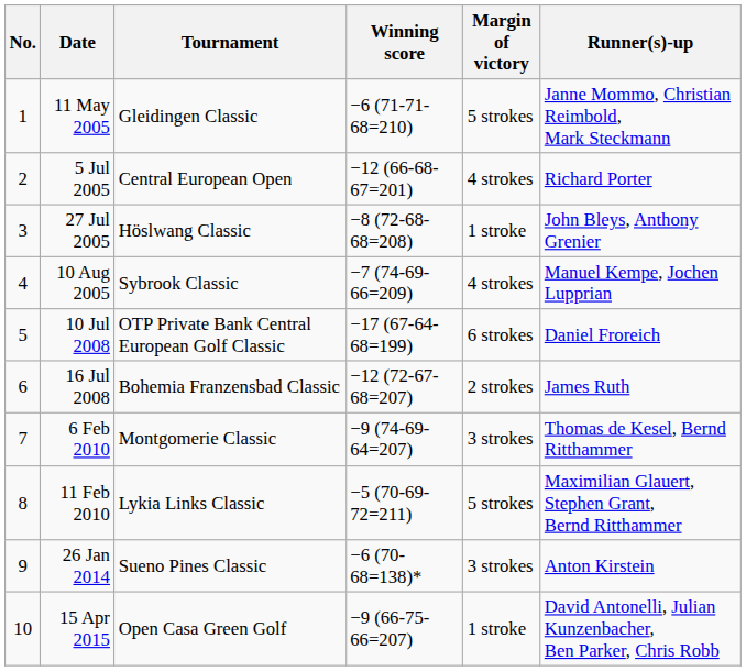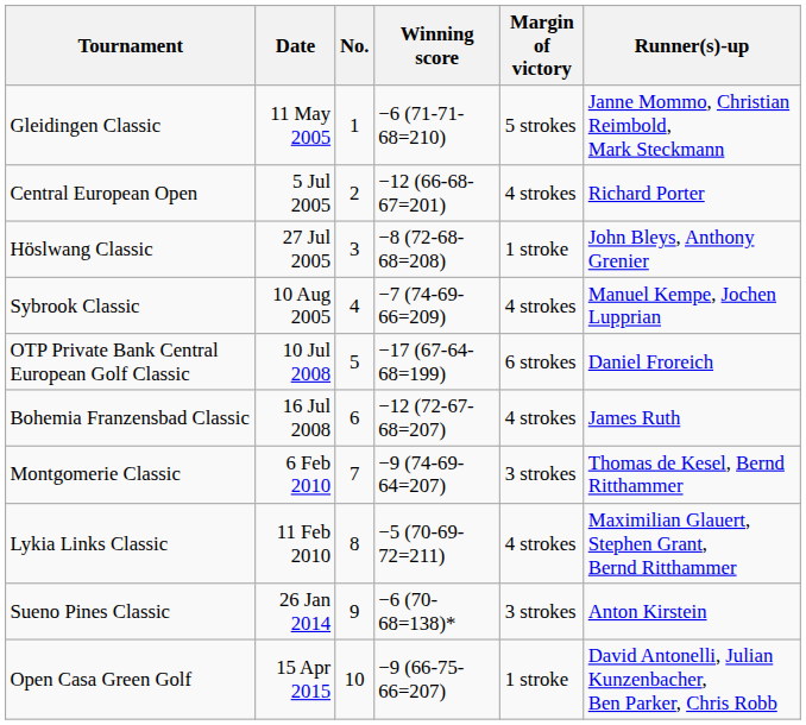columns swapped: No. <-> Tournament
16 Jul 2008 | Margin of victory: 2 strokes -> 4 strokes
11 Feb 2010 | Margin of victory: 5 strokes -> 4 strokes
